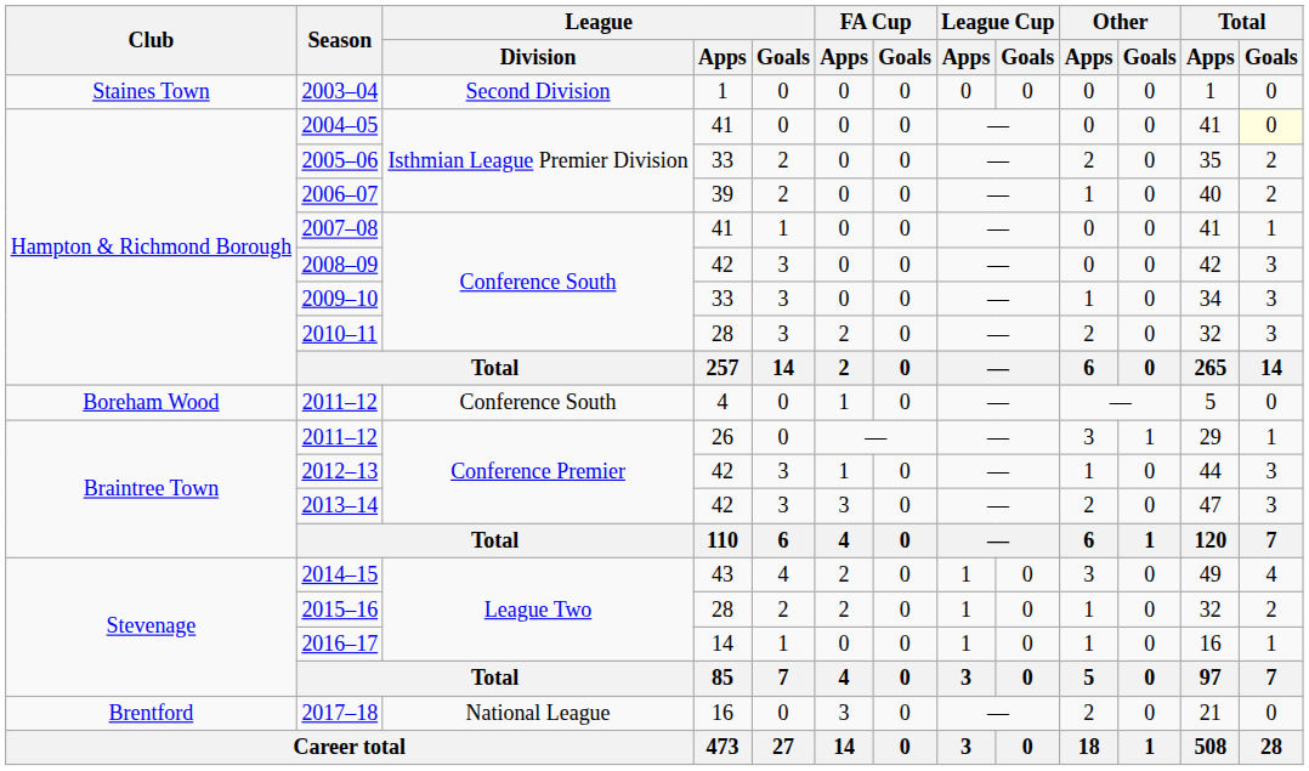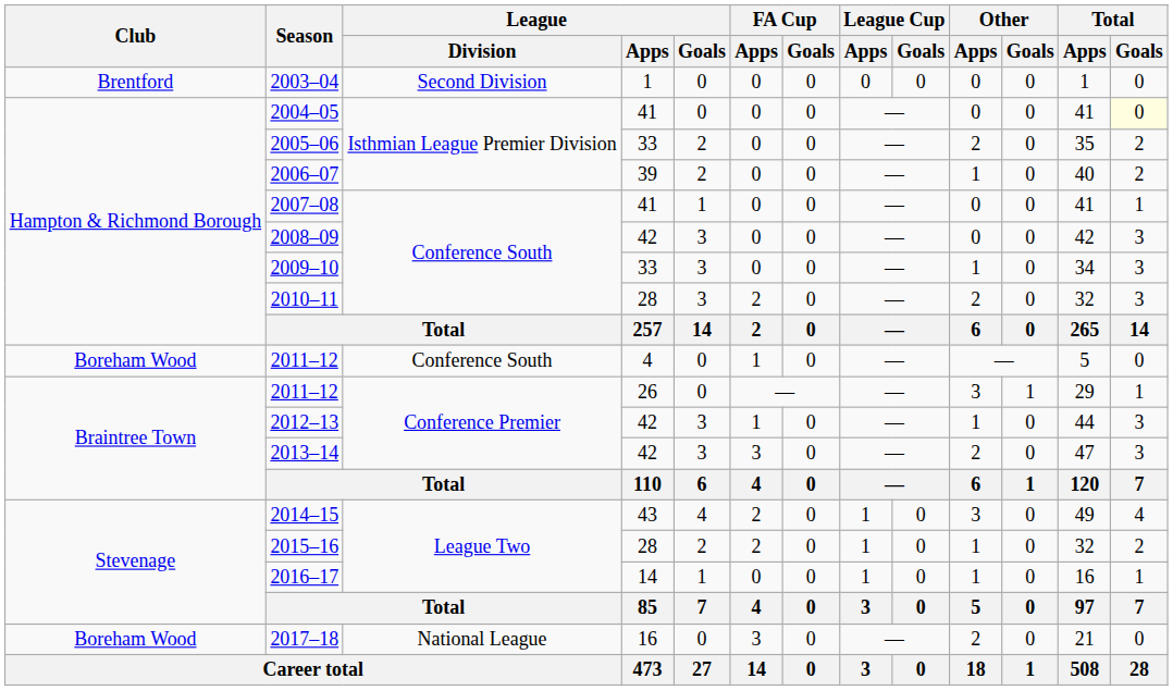2003–04 | Club: Staines Town -> Brentford
2017–18 | Club: Brentford -> Boreham Wood
